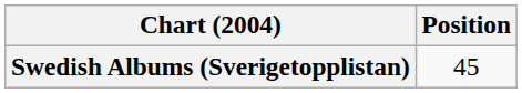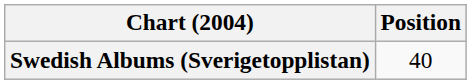Swedish Albums (Sverigetopplistan) | Position: 45 -> 40
